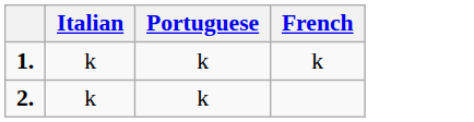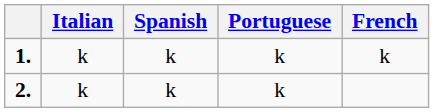+ column: Spanish | k | k
